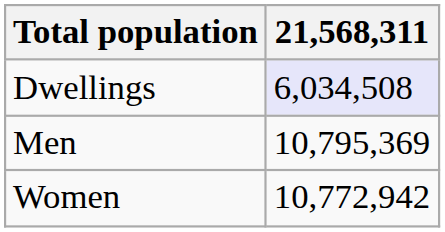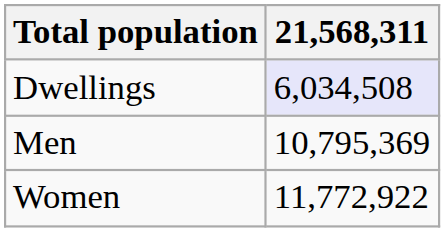Women | 21,568,311: 10,772,942 -> 11,772,922
